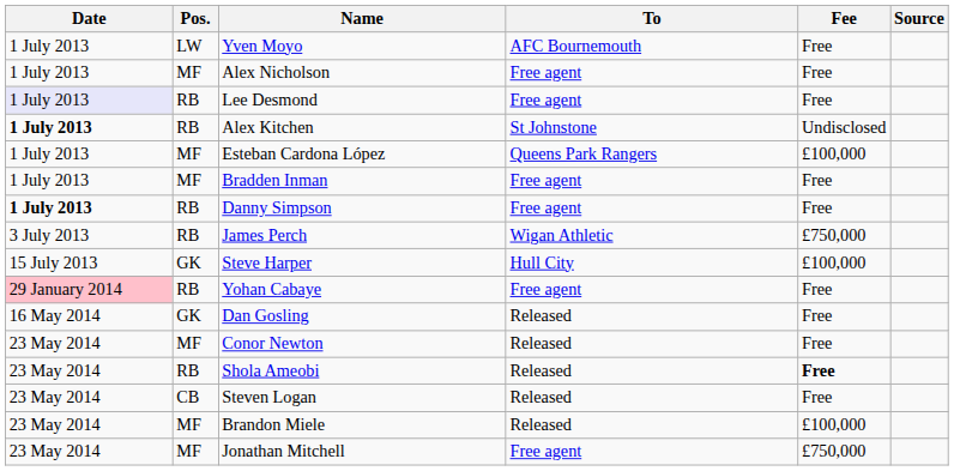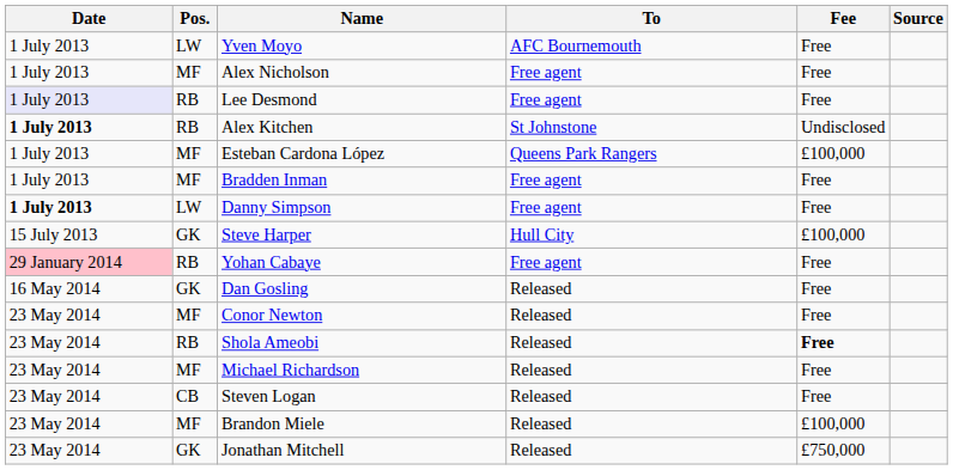Danny Simpson | Pos.: RB -> LW
- row: 3 July 2013 | RB | James Perch | Wigan Athletic | £750,000
+ row: 23 May 2014 | MF | Michael Richardson | Released | Free
Jonathan Mitchell | Pos.: MF -> GK
Jonathan Mitchell | To: Free agent -> Released
